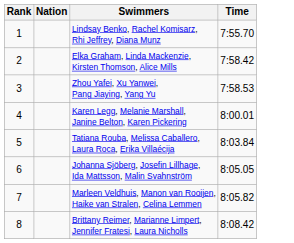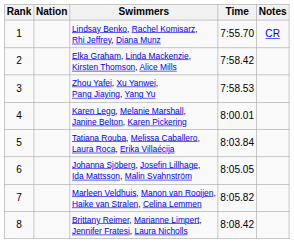+ column: Notes | CR
